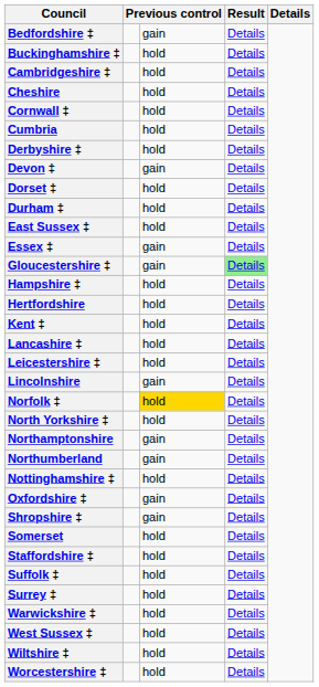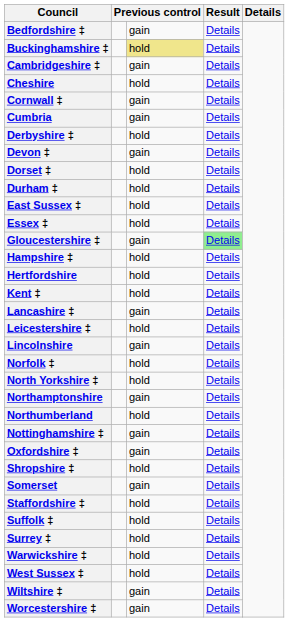Buckinghamshire ‡ | column 3: no background -> khaki background
Cambridgeshire ‡ | column 3: hold -> gain
Cornwall ‡ | column 3: hold -> gain
Cumbria | column 3: hold -> gain
Essex ‡ | column 3: gain -> hold
Lancashire ‡ | column 3: hold -> gain
Norfolk ‡ | column 3: gold background -> no background
Northumberland | column 3: gain -> hold
Nottinghamshire ‡ | column 3: hold -> gain
Shropshire ‡ | column 3: gain -> hold
Somerset | column 3: hold -> gain
Wiltshire ‡ | column 3: hold -> gain
Worcestershire ‡ | column 3: hold -> gain
